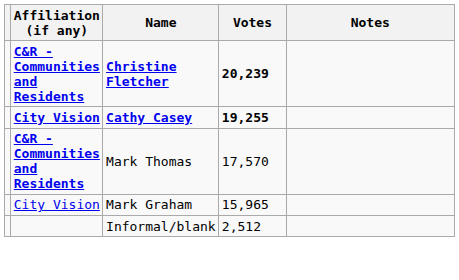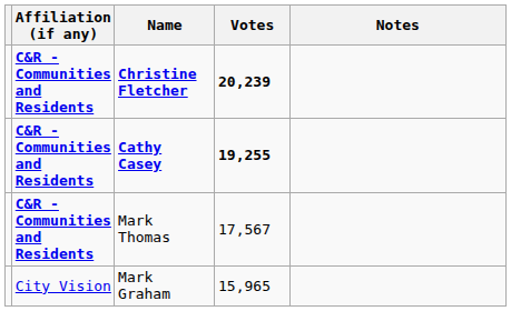Cathy Casey | Affiliation (if any): City Vision -> C&R - Communities and Residents
Mark Thomas | Votes: 17,570 -> 17,567
- row: Informal/blank | 2,512
